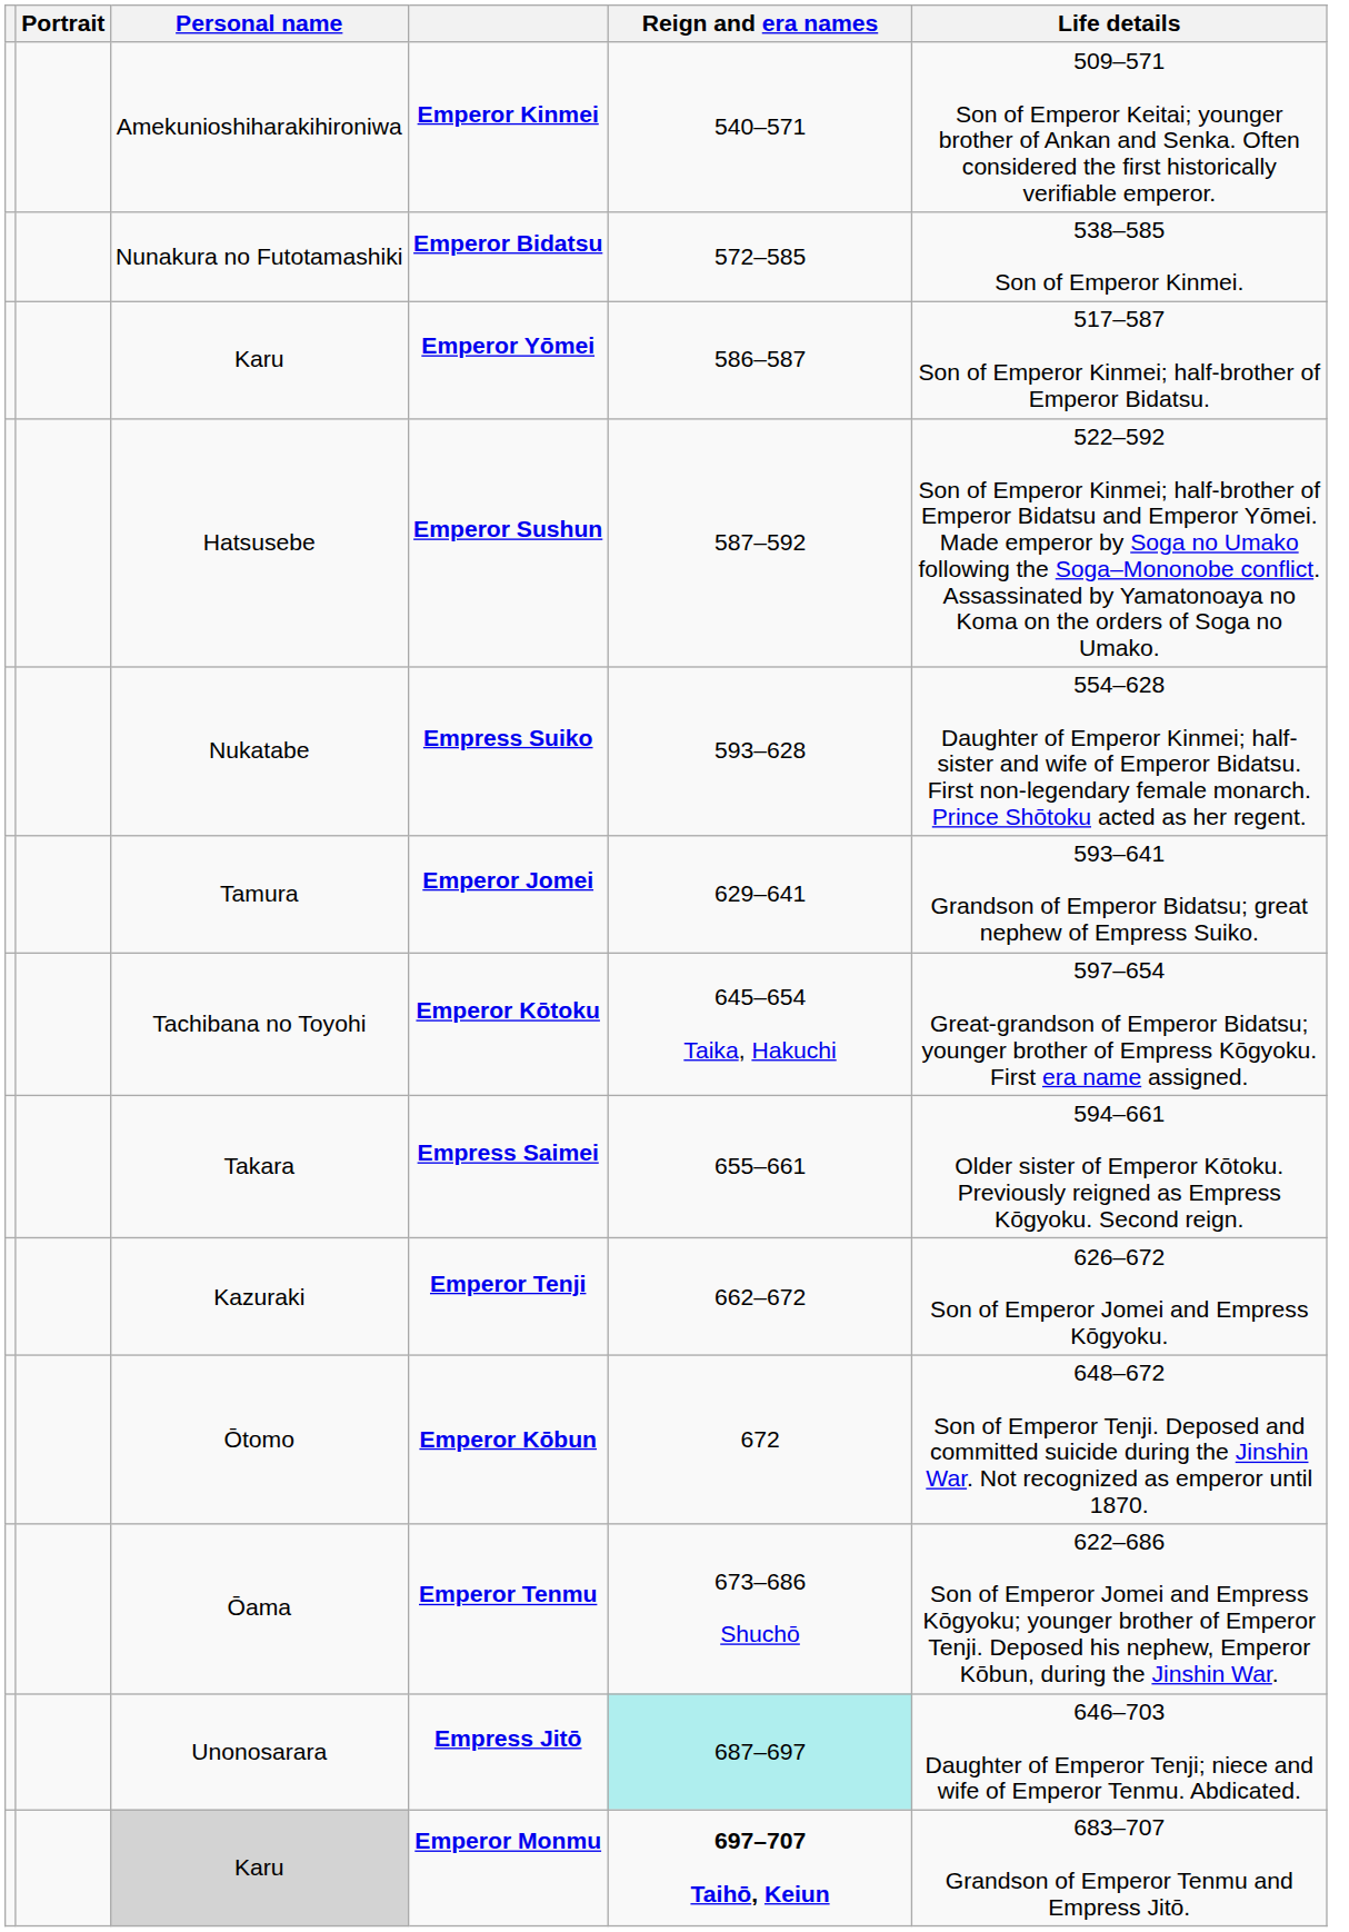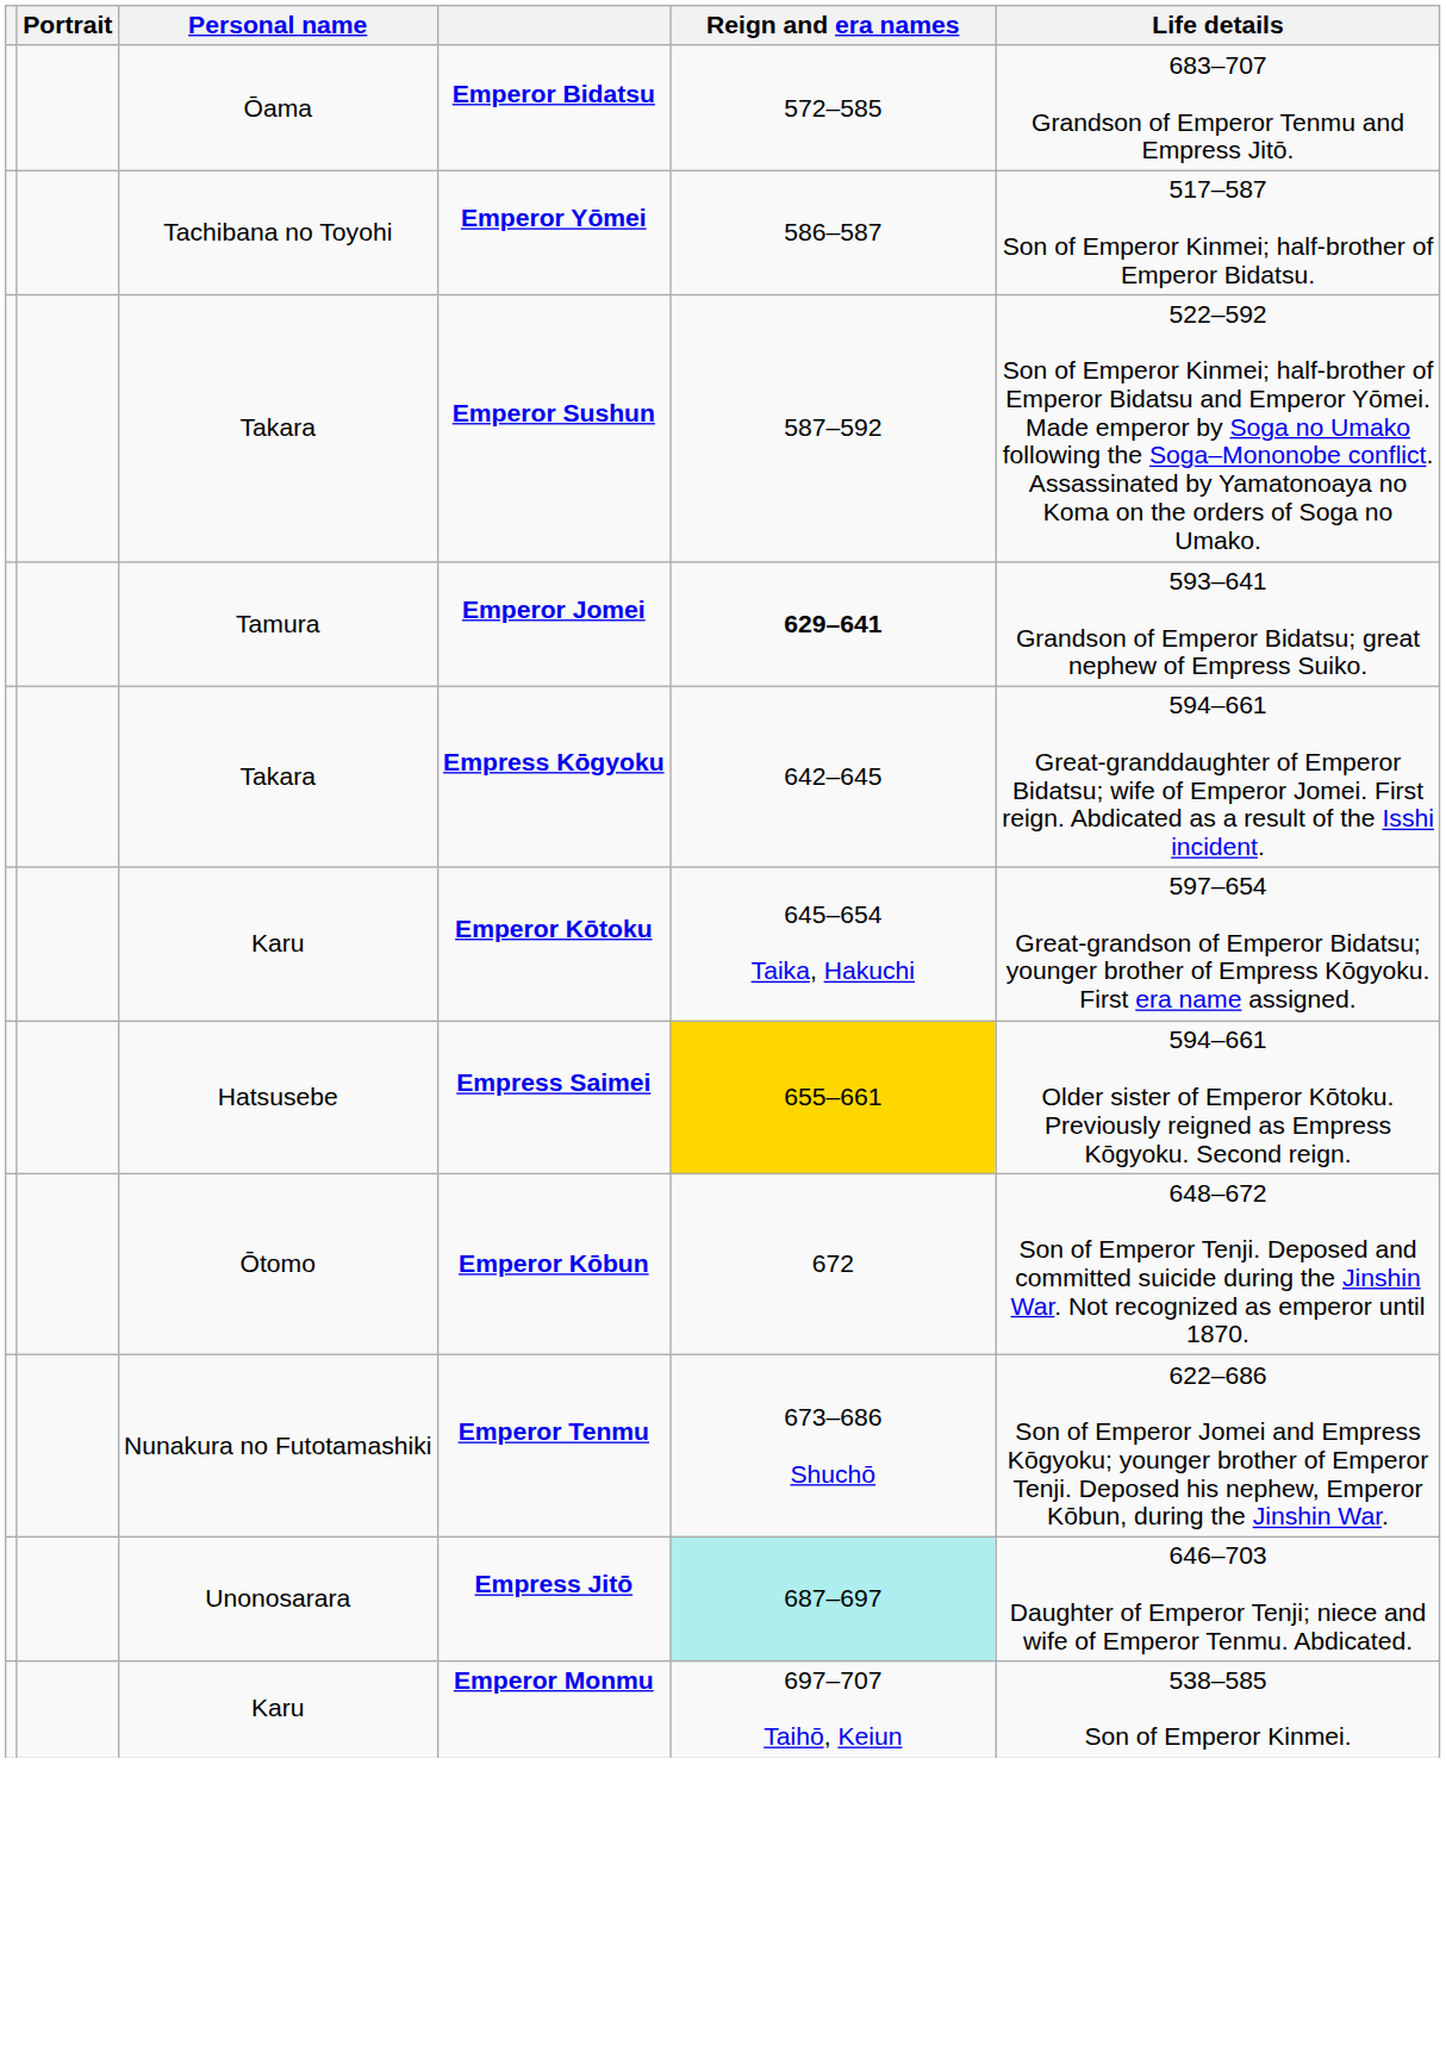- row: Amekunioshiharakihironiwa | Emperor Kinmei | 540–571 | 509–571 Son of Emperor Keitai; younger brother of Ankan and Senka. Often considered the first historically verifiable emperor.
Emperor Bidatsu | Personal name: Nunakura no Futotamashiki -> Ōama
Emperor Bidatsu | Life details: 538–585 Son of Emperor Kinmei. -> 683–707 Grandson of Emperor Tenmu and Empress Jitō.
Emperor Yōmei | Personal name: Karu -> Tachibana no Toyohi
Emperor Sushun | Personal name: Hatsusebe -> Takara
- row: Nukatabe | Empress Suiko | 593–628 | 554–628 Daughter of Emperor Kinmei; half-sister and wife of Emperor Bidatsu. First non-legendary female monarch. Prince Shōtoku acted as her regent.
Emperor Jomei | Reign and era names: normal -> bold
+ row: Takara | Empress Kōgyoku | 642–645 | 594–661 Great-granddaughter of Emperor Bidatsu; wife of Emperor Jomei. First reign. Abdicated as a result of the Isshi incident.
Emperor Kōtoku | Personal name: Tachibana no Toyohi -> Karu
Empress Saimei | Personal name: Takara -> Hatsusebe
Empress Saimei | Reign and era names: no background -> gold background
- row: Kazuraki | Emperor Tenji | 662–672 | 626–672 Son of Emperor Jomei and Empress Kōgyoku.
Emperor Tenmu | Personal name: Ōama -> Nunakura no Futotamashiki
Emperor Monmu | Personal name: lightgrey background -> no background
Emperor Monmu | Reign and era names: bold -> normal
Emperor Monmu | Life details: 683–707 Grandson of Emperor Tenmu and Empress Jitō. -> 538–585 Son of Emperor Kinmei.
